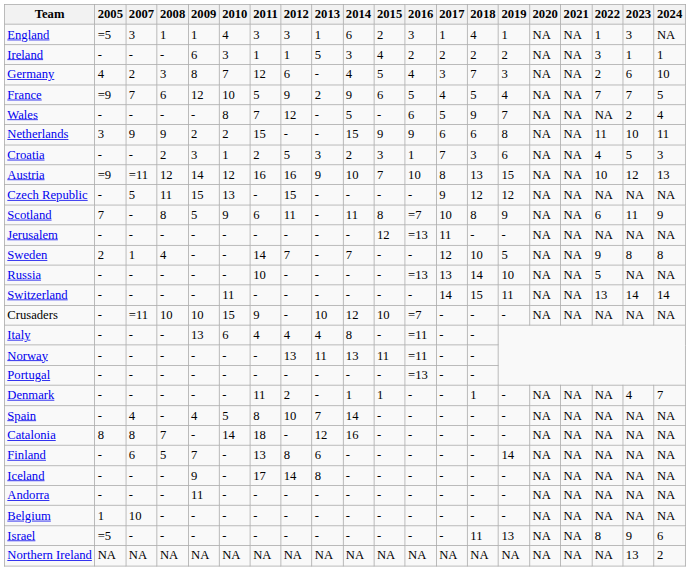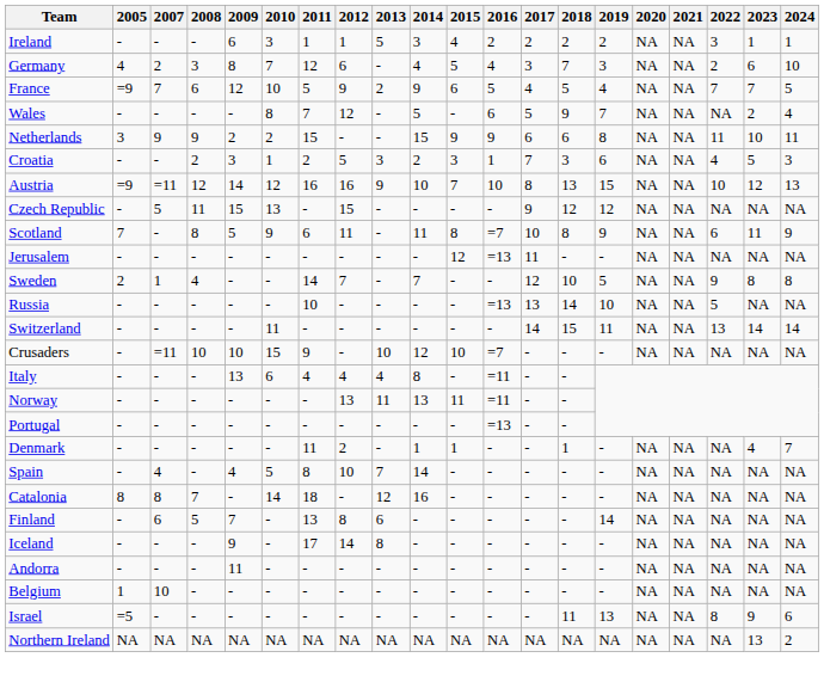- row: England | =5 | 3 | 1 | 1 | 4 | 3 | 3 | 1 | 6 | 2 | 3 | 1 | 4 | 1 | NA | NA | 1 | 3 | NA
